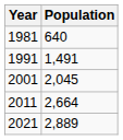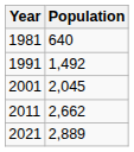1991 | Population: 1,491 -> 1,492
2011 | Population: 2,664 -> 2,662
